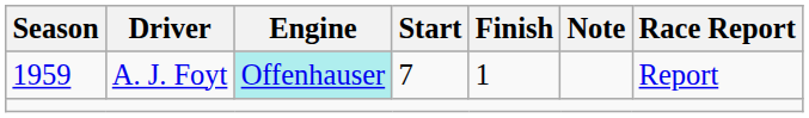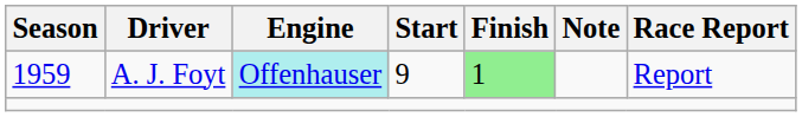A. J. Foyt | Start: 7 -> 9
A. J. Foyt | Finish: no background -> lightgreen background
